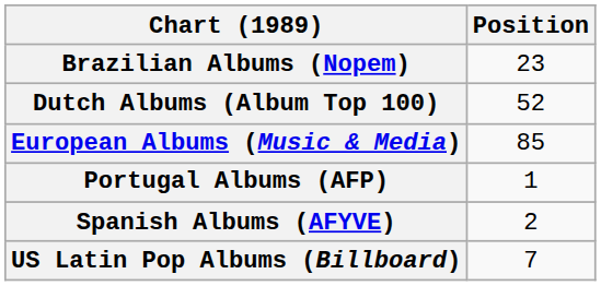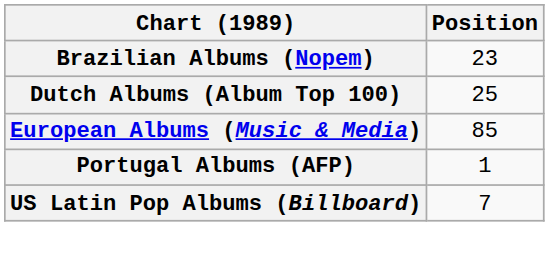Dutch Albums (Album Top 100) | Position: 52 -> 25
- row: Spanish Albums (AFYVE) | 2
